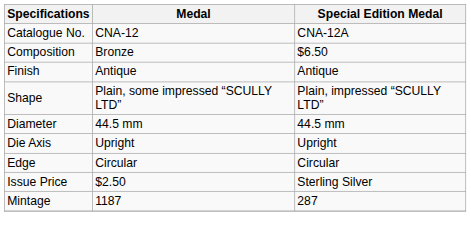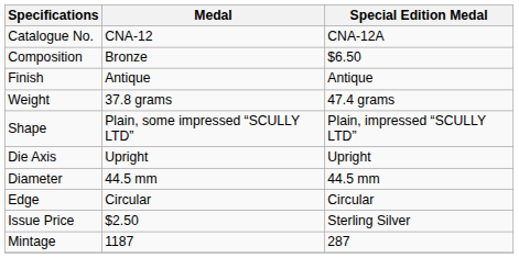+ row: Weight | 37.8 grams | 47.4 grams
rows swapped: Diameter <-> Die Axis
